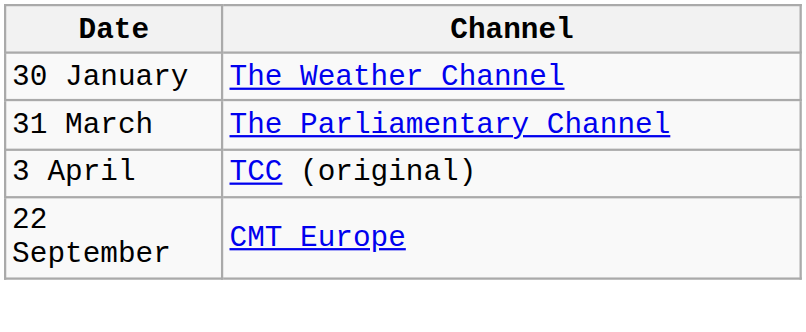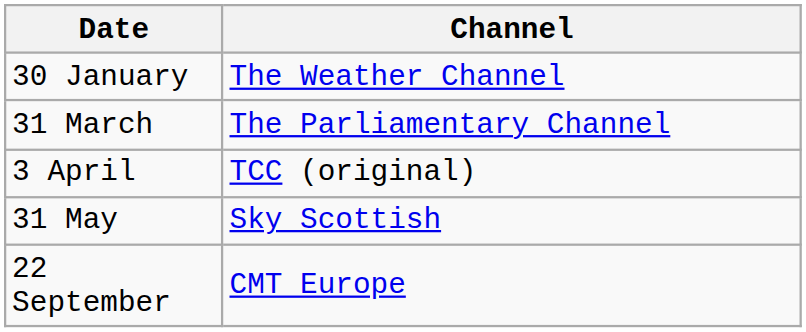+ row: 31 May | Sky Scottish
